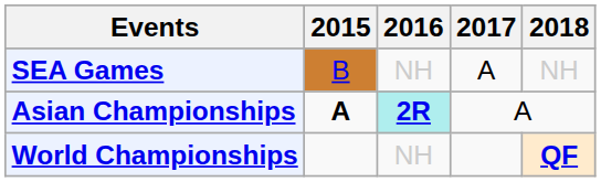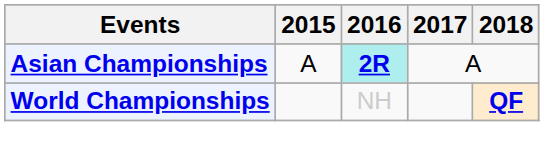- row: SEA Games | B | NH | A | NH
Asian Championships | 2015: bold -> normal
